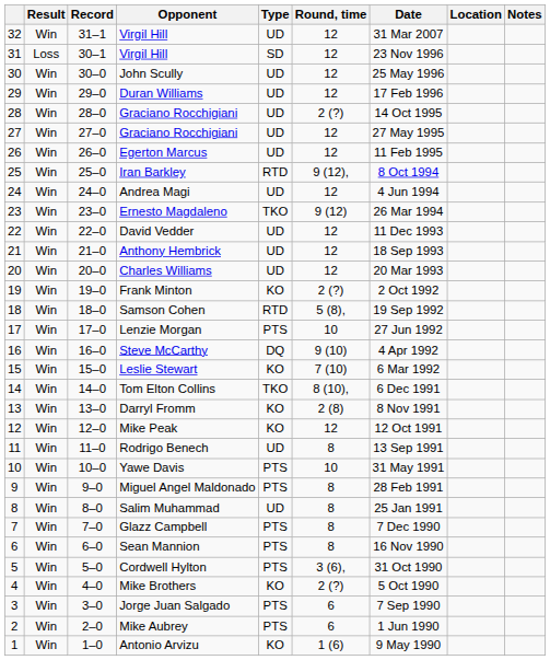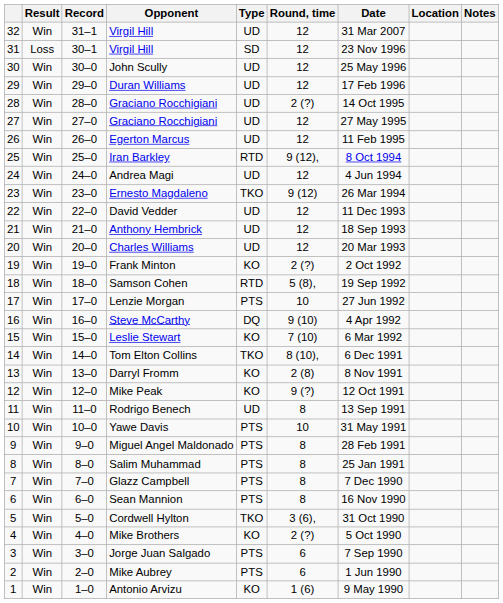Mike Peak | Round, time: 12 -> 9 (?)
Salim Muhammad | Type: UD -> PTS
Cordwell Hylton | Type: PTS -> TKO
